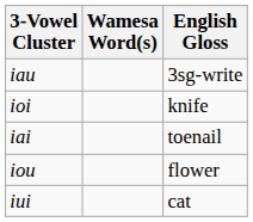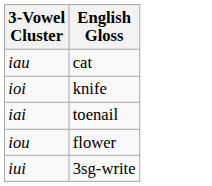- column: Wamesa Word(s)
iau | English Gloss: 3sg-write -> cat
iui | English Gloss: cat -> 3sg-write
